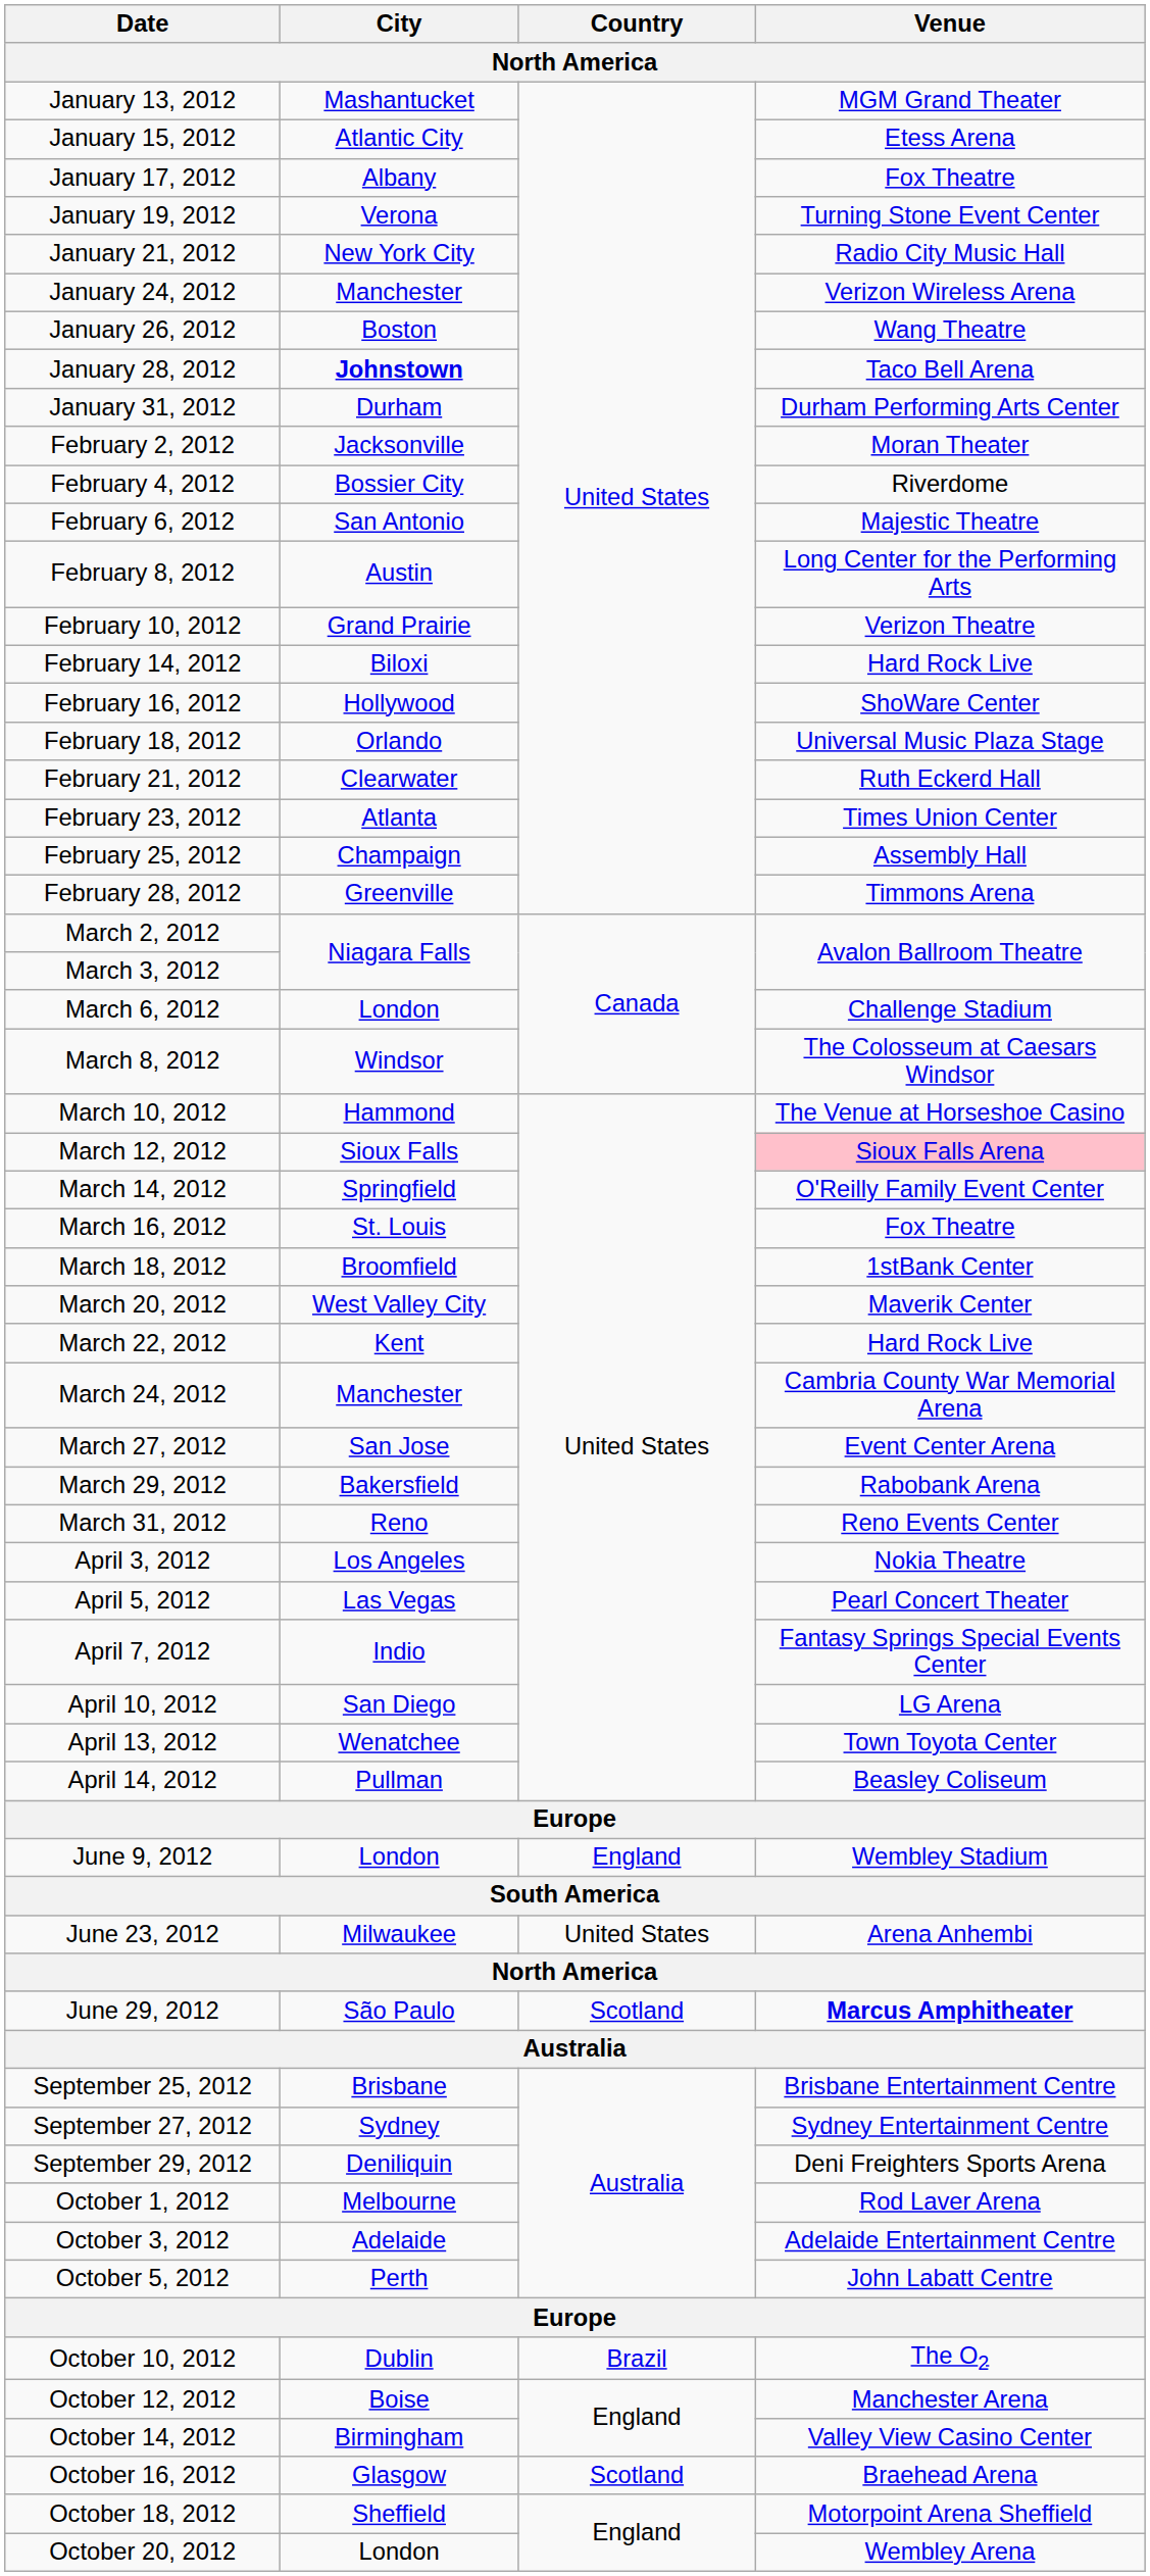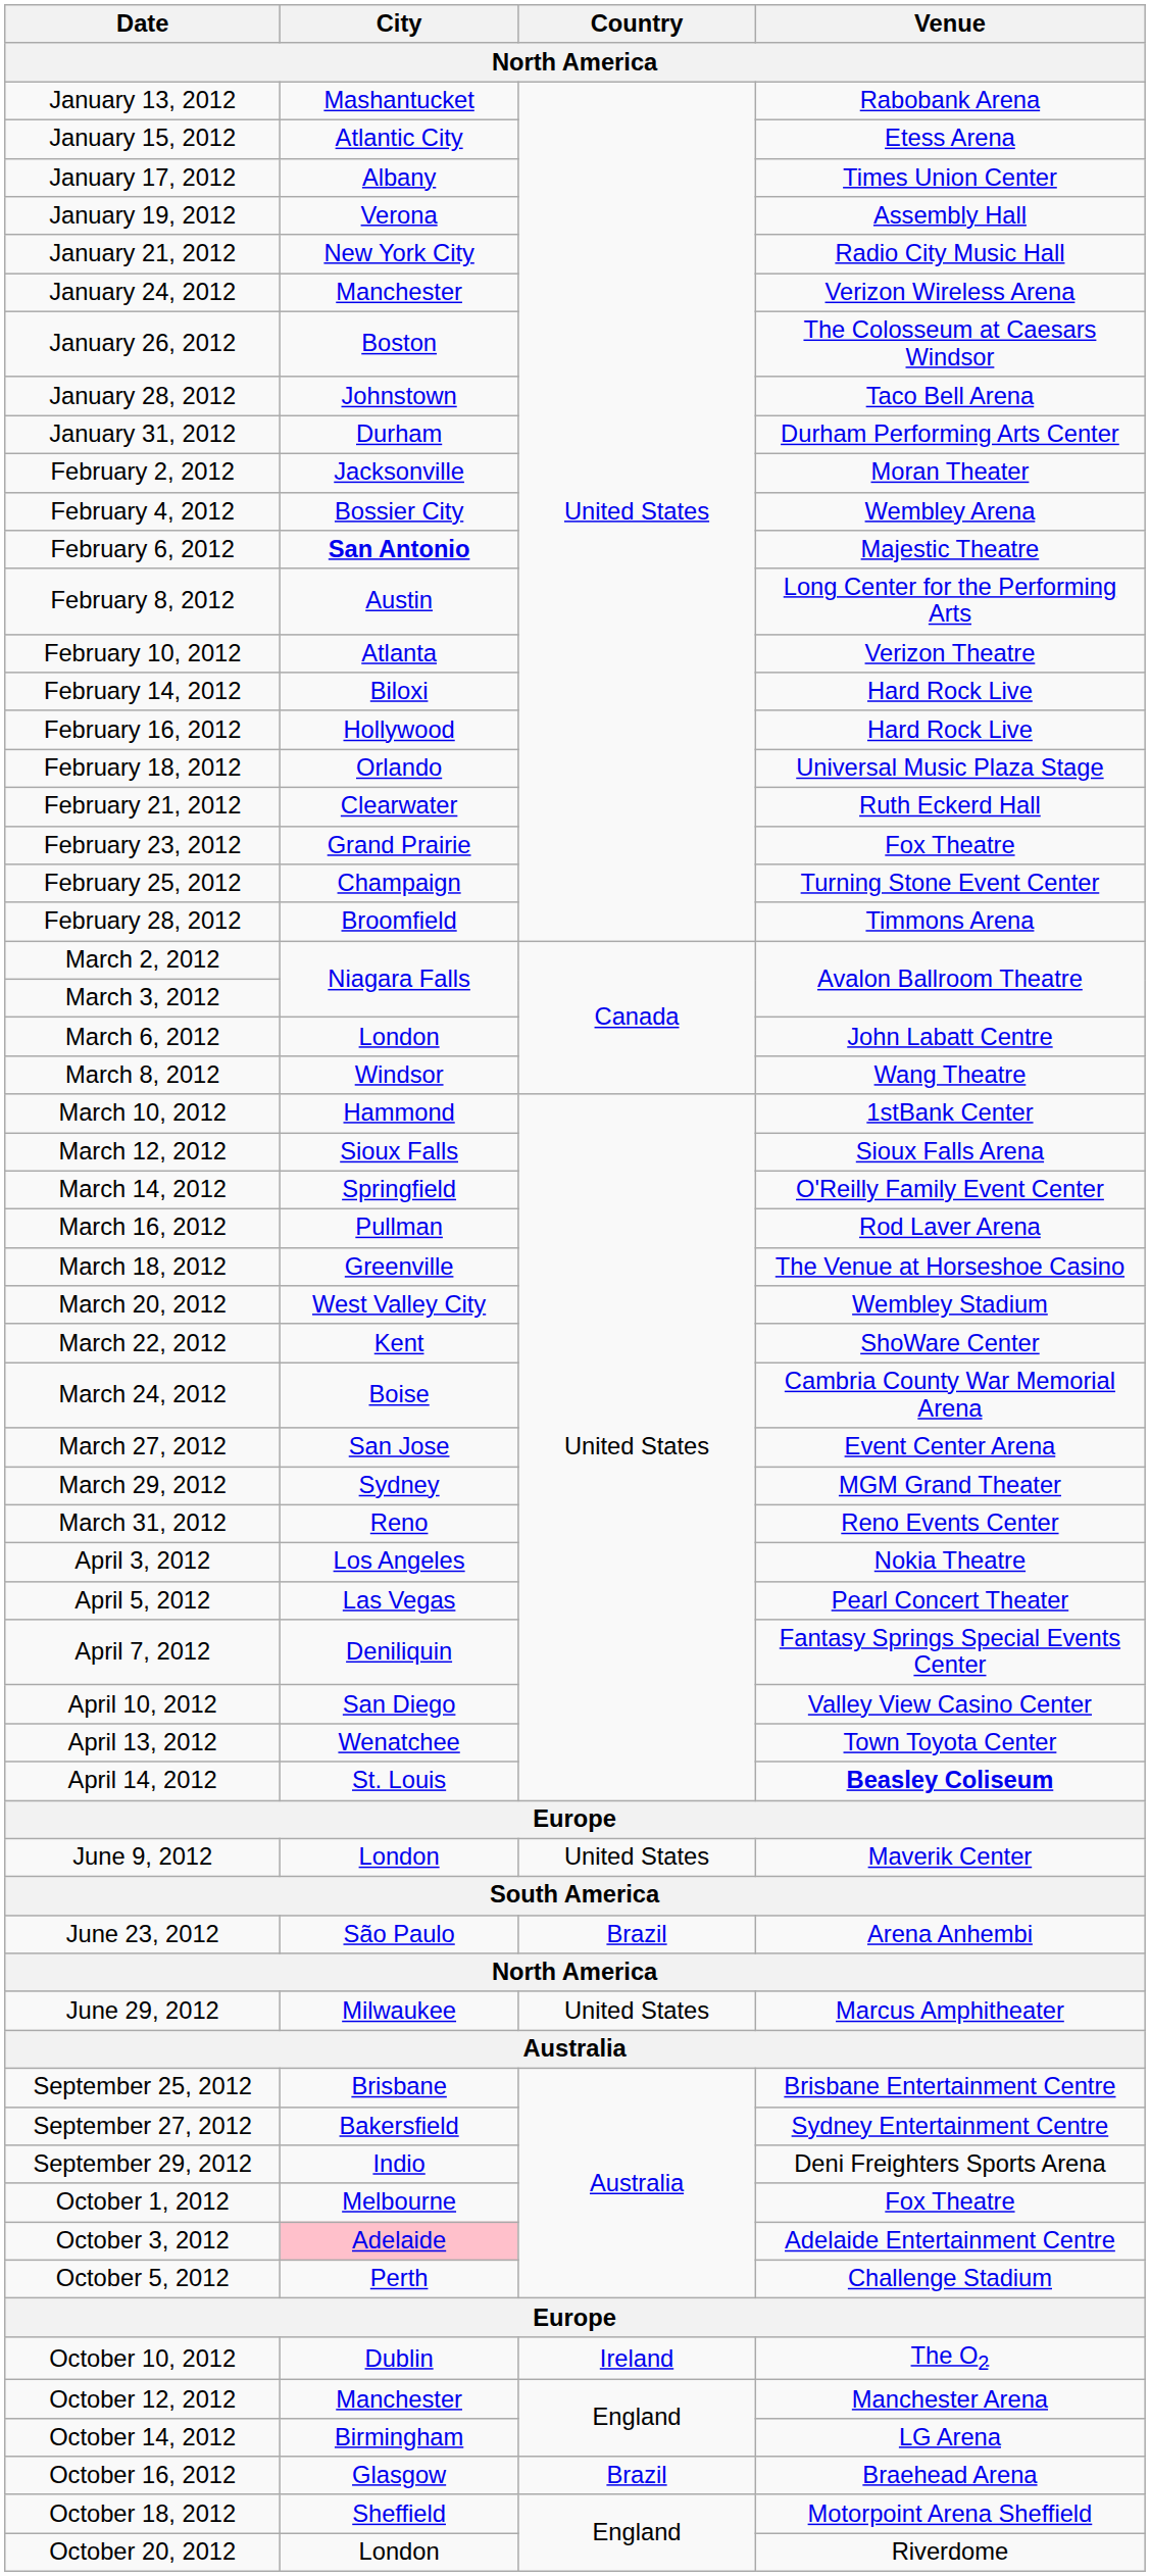January 13, 2012 | Venue: MGM Grand Theater -> Rabobank Arena
January 17, 2012 | Venue: Fox Theatre -> Times Union Center
January 19, 2012 | Venue: Turning Stone Event Center -> Assembly Hall
January 26, 2012 | Venue: Wang Theatre -> The Colosseum at Caesars Windsor
January 28, 2012 | City: bold -> normal
February 4, 2012 | Venue: Riverdome -> Wembley Arena
February 6, 2012 | City: normal -> bold
February 10, 2012 | City: Grand Prairie -> Atlanta
February 16, 2012 | Venue: ShoWare Center -> Hard Rock Live
February 23, 2012 | City: Atlanta -> Grand Prairie
February 23, 2012 | Venue: Times Union Center -> Fox Theatre
February 25, 2012 | Venue: Assembly Hall -> Turning Stone Event Center
February 28, 2012 | City: Greenville -> Broomfield
March 6, 2012 | Venue: Challenge Stadium -> John Labatt Centre
March 8, 2012 | Venue: The Colosseum at Caesars Windsor -> Wang Theatre
March 10, 2012 | Venue: The Venue at Horseshoe Casino -> 1stBank Center
March 12, 2012 | Venue: pink background -> no background
March 16, 2012 | City: St. Louis -> Pullman
March 16, 2012 | Venue: Fox Theatre -> Rod Laver Arena
March 18, 2012 | City: Broomfield -> Greenville
March 18, 2012 | Venue: 1stBank Center -> The Venue at Horseshoe Casino
March 20, 2012 | Venue: Maverik Center -> Wembley Stadium
March 22, 2012 | Venue: Hard Rock Live -> ShoWare Center
March 24, 2012 | City: Manchester -> Boise
March 29, 2012 | City: Bakersfield -> Sydney
March 29, 2012 | Venue: Rabobank Arena -> MGM Grand Theater
April 7, 2012 | City: Indio -> Deniliquin
April 10, 2012 | Venue: LG Arena -> Valley View Casino Center
April 14, 2012 | City: Pullman -> St. Louis
April 14, 2012 | Venue: normal -> bold
June 9, 2012 | Country: England -> United States
June 9, 2012 | Venue: Wembley Stadium -> Maverik Center
June 23, 2012 | City: Milwaukee -> São Paulo
June 23, 2012 | Country: United States -> Brazil
June 29, 2012 | City: São Paulo -> Milwaukee
June 29, 2012 | Country: Scotland -> United States
June 29, 2012 | Venue: bold -> normal
September 27, 2012 | City: Sydney -> Bakersfield
September 29, 2012 | City: Deniliquin -> Indio
October 1, 2012 | Venue: Rod Laver Arena -> Fox Theatre
October 3, 2012 | City: no background -> pink background
October 5, 2012 | Venue: John Labatt Centre -> Challenge Stadium
October 10, 2012 | Country: Brazil -> Ireland
October 12, 2012 | City: Boise -> Manchester
October 14, 2012 | Venue: Valley View Casino Center -> LG Arena
October 16, 2012 | Country: Scotland -> Brazil
October 20, 2012 | Venue: Wembley Arena -> Riverdome
